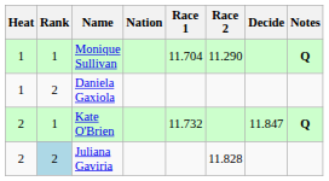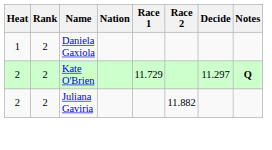- row: 1 | 1 | Monique Sullivan | 11.704 | 11.290 | Q
Kate O'Brien | Rank: 1 -> 2
Kate O'Brien | Race 1: 11.732 -> 11.729
Kate O'Brien | Decide: 11.847 -> 11.297
Juliana Gaviria | Rank: lightblue background -> no background
Juliana Gaviria | Race 2: 11.828 -> 11.882
